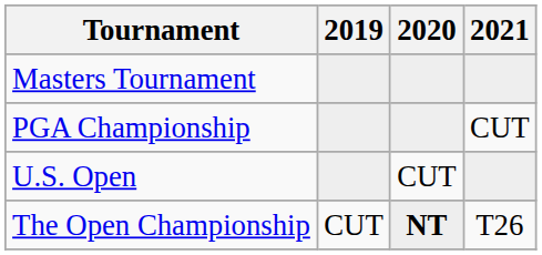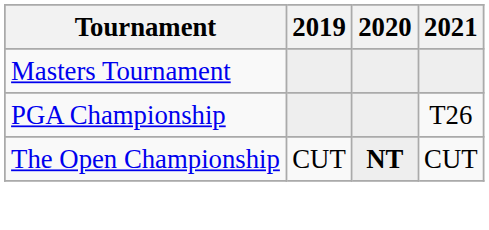PGA Championship | 2021: CUT -> T26
- row: U.S. Open | CUT
The Open Championship | 2021: T26 -> CUT
